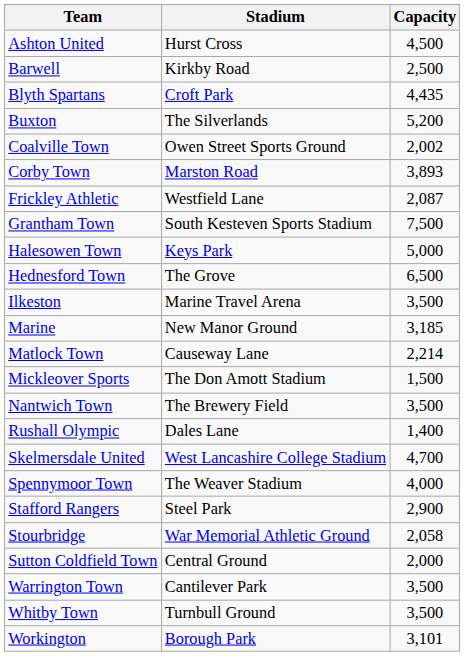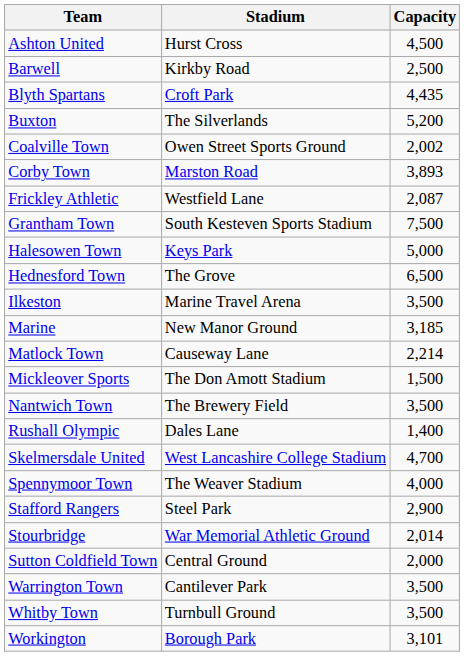Stourbridge | Capacity: 2,058 -> 2,014
